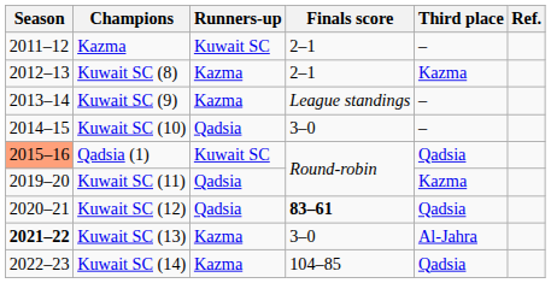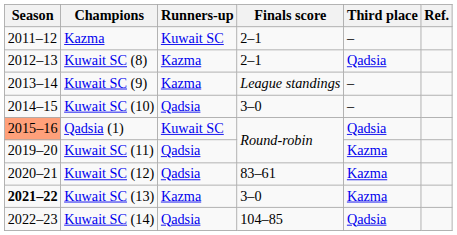Kuwait SC (8) | Third place: Kazma -> Qadsia
Kuwait SC (12) | Finals score: bold -> normal
Kuwait SC (12) | Third place: Qadsia -> Kazma
Kuwait SC (13) | Third place: Al-Jahra -> Kazma
Kuwait SC (14) | Runners-up: Kazma -> Qadsia
